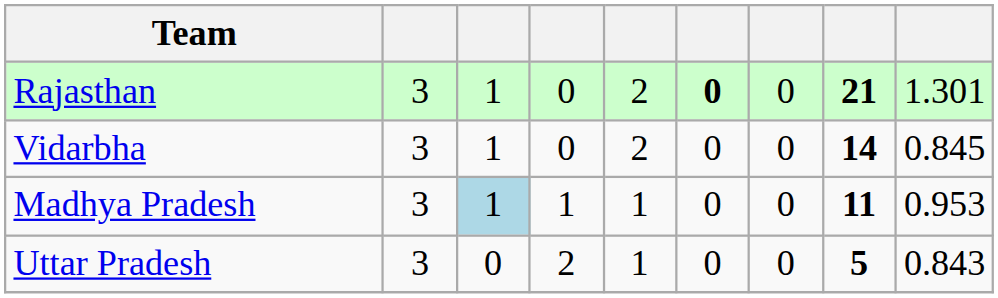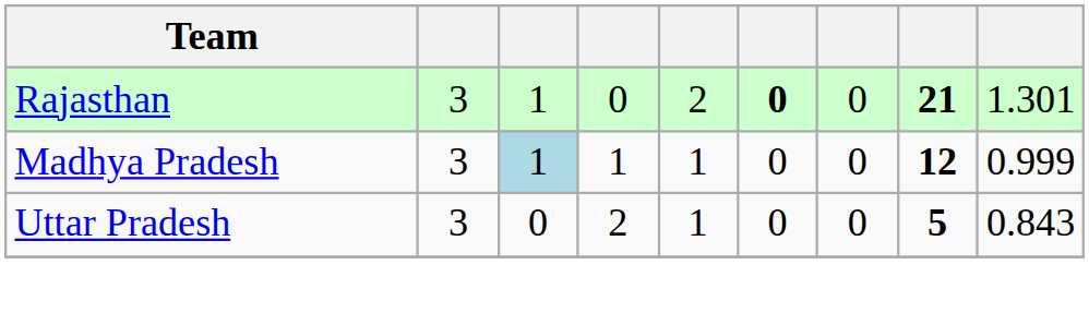- row: Vidarbha | 3 | 1 | 0 | 2 | 0 | 0 | 14 | 0.845
Madhya Pradesh | column 8: 11 -> 12
Madhya Pradesh | column 9: 0.953 -> 0.999
